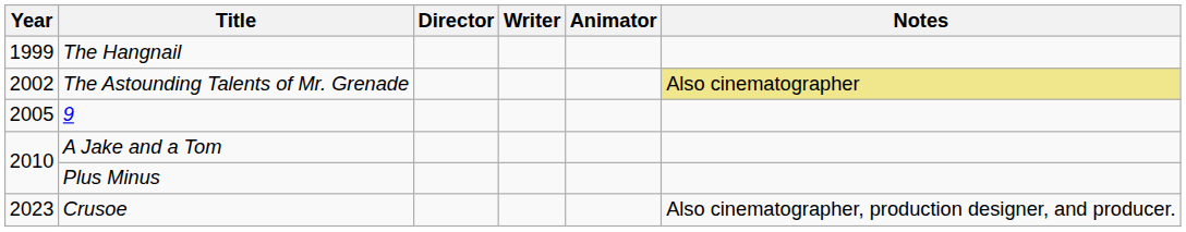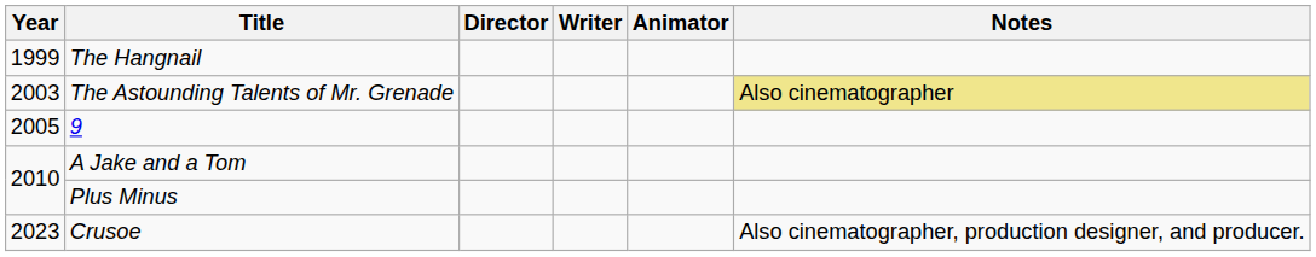The Astounding Talents of Mr. Grenade | Year: 2002 -> 2003
